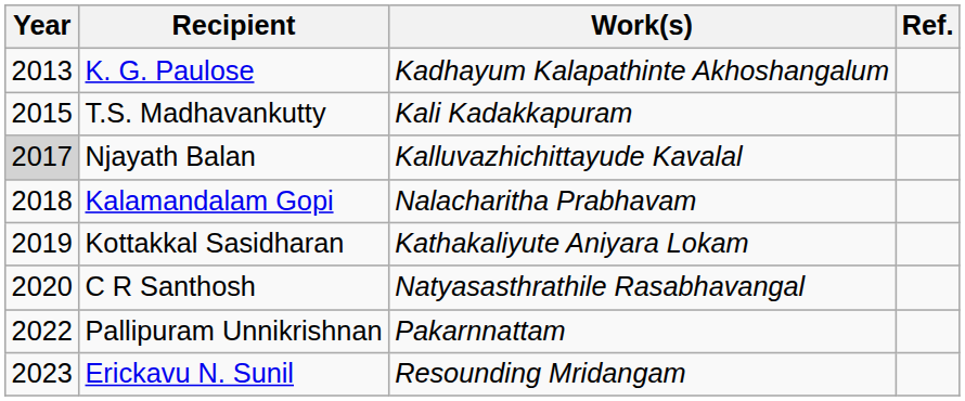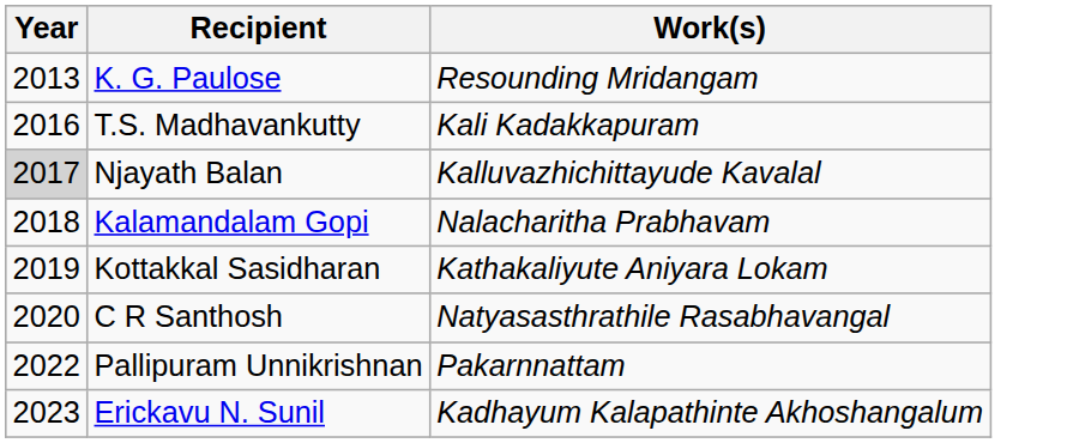- column: Ref.
K. G. Paulose | Work(s): Kadhayum Kalapathinte Akhoshangalum -> Resounding Mridangam
T.S. Madhavankutty | Year: 2015 -> 2016
Erickavu N. Sunil | Work(s): Resounding Mridangam -> Kadhayum Kalapathinte Akhoshangalum
